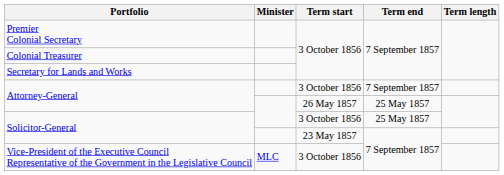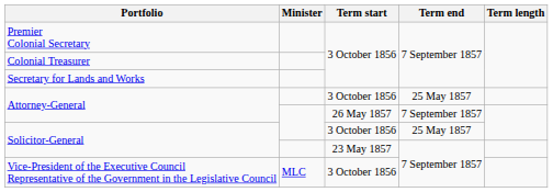Attorney-General / 3 October 1856 | Term end: 7 September 1857 -> 25 May 1857
Attorney-General / 26 May 1857 | Term end: 25 May 1857 -> 7 September 1857
